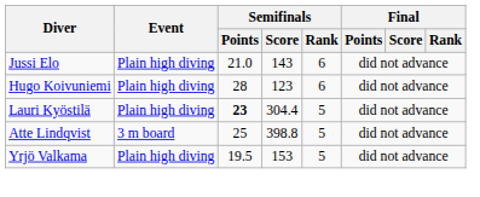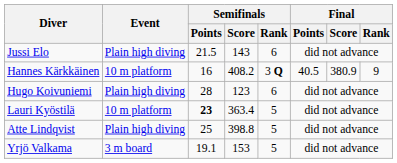Jussi Elo | Semifinals / Points: 21.0 -> 21.5
+ row: Hannes Kärkkäinen | 10 m platform | 16 | 408.2 | 3 Q | 40.5 | 380.9 | 9
Lauri Kyöstilä | Event: Plain high diving -> 10 m platform
Lauri Kyöstilä | Semifinals / Score: 304.4 -> 363.4
Atte Lindqvist | Event: 3 m board -> Plain high diving
Yrjö Valkama | Event: Plain high diving -> 3 m board
Yrjö Valkama | Semifinals / Points: 19.5 -> 19.1
